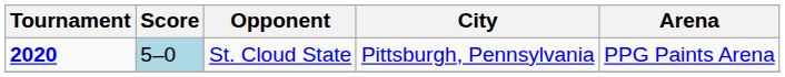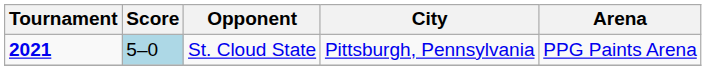St. Cloud State | Tournament: 2020 -> 2021
